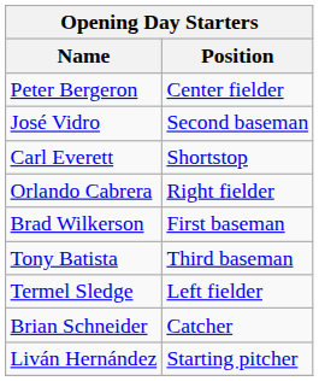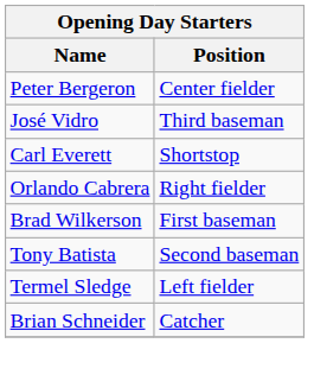José Vidro | Position: Second baseman -> Third baseman
Tony Batista | Position: Third baseman -> Second baseman
- row: Liván Hernández | Starting pitcher
